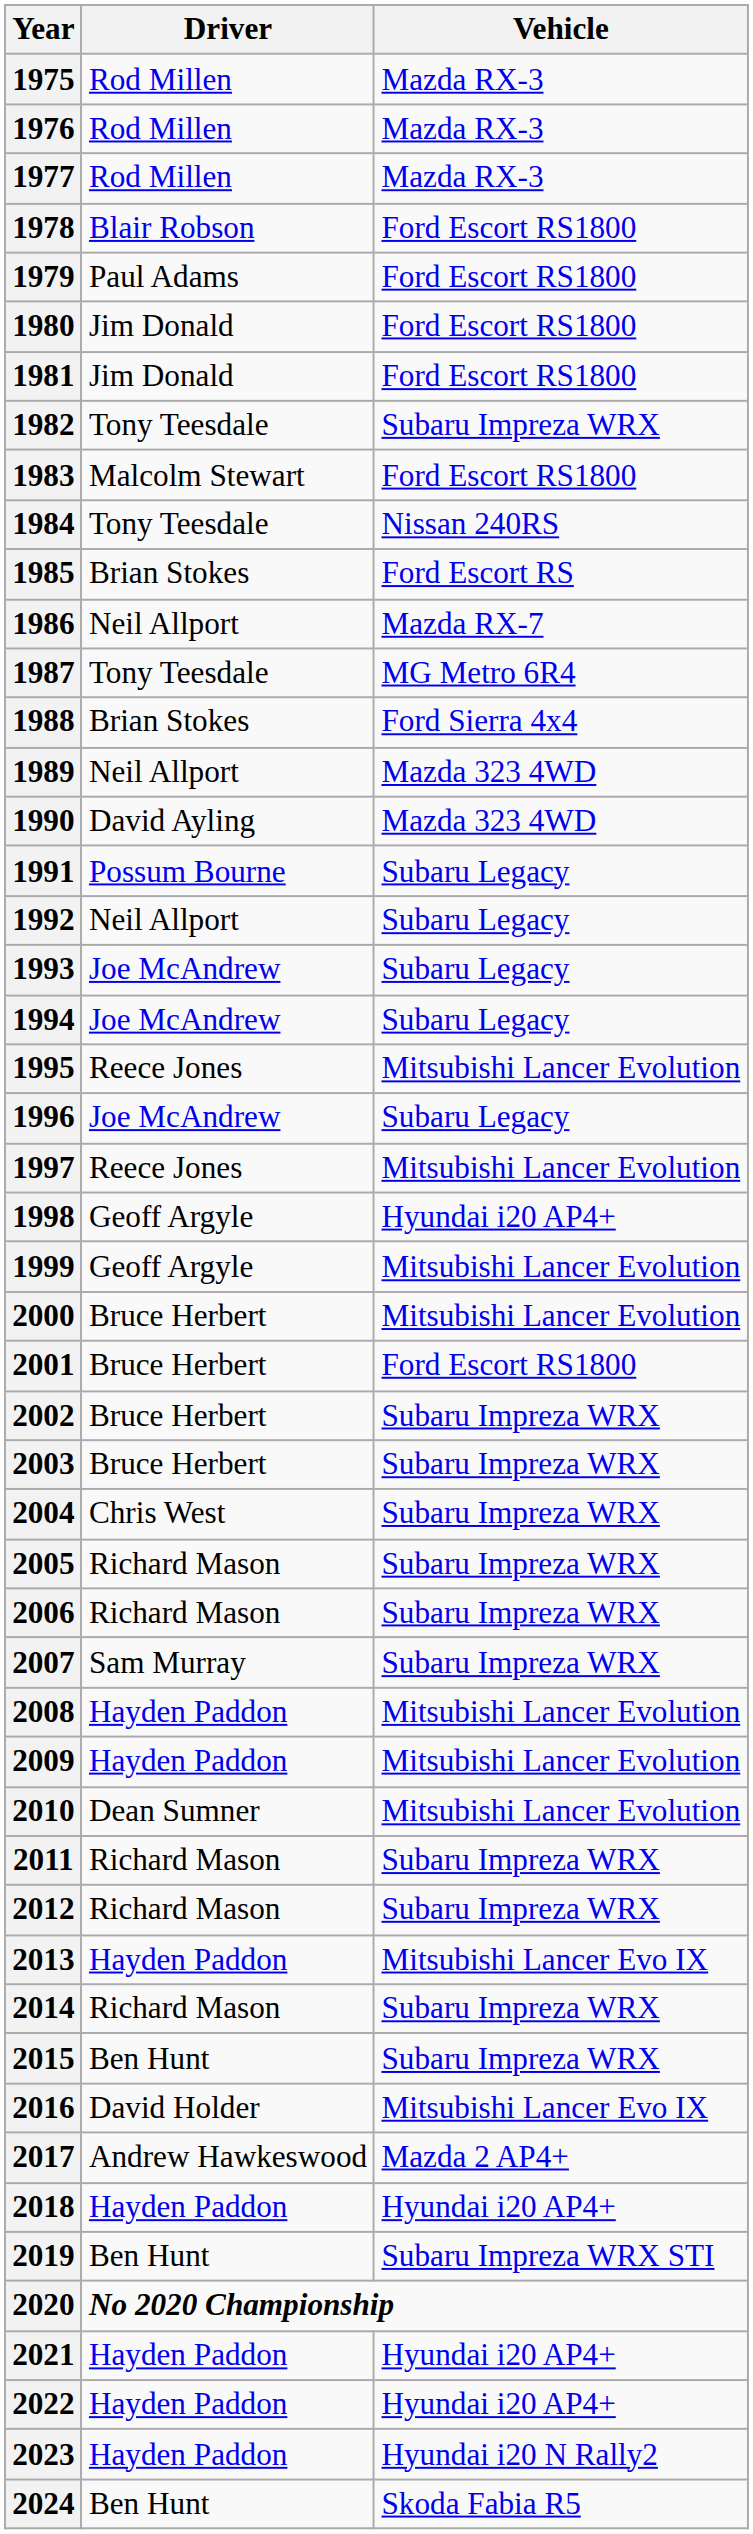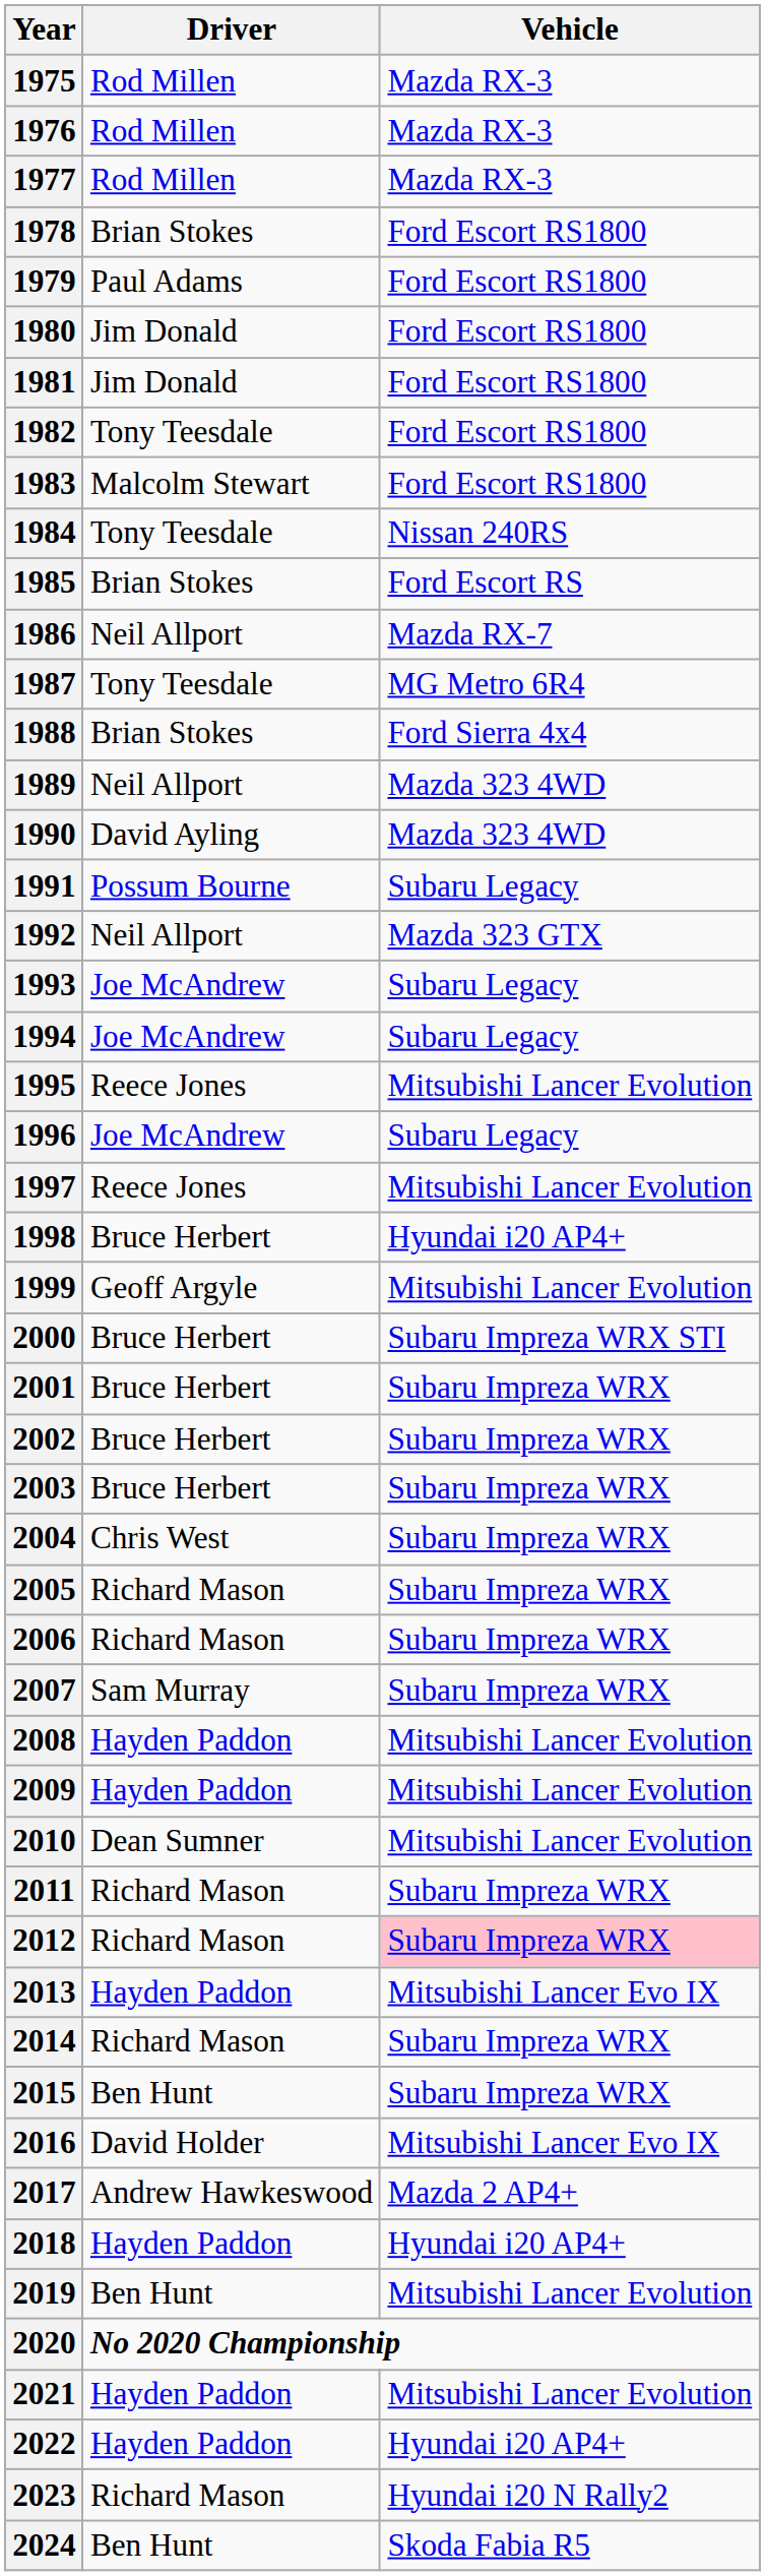1978 | Driver: Blair Robson -> Brian Stokes
1982 | Vehicle: Subaru Impreza WRX -> Ford Escort RS1800
1992 | Vehicle: Subaru Legacy -> Mazda 323 GTX
1998 | Driver: Geoff Argyle -> Bruce Herbert
2000 | Vehicle: Mitsubishi Lancer Evolution -> Subaru Impreza WRX STI
2001 | Vehicle: Ford Escort RS1800 -> Subaru Impreza WRX
2012 | Vehicle: no background -> pink background
2019 | Vehicle: Subaru Impreza WRX STI -> Mitsubishi Lancer Evolution
2021 | Vehicle: Hyundai i20 AP4+ -> Mitsubishi Lancer Evolution
2023 | Driver: Hayden Paddon -> Richard Mason
